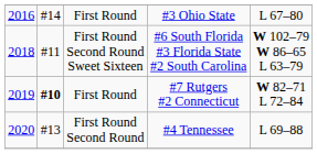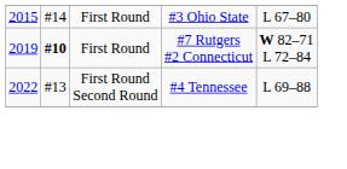#3 Ohio State | column 1: 2016 -> 2015
- row: 2018 | #11 | First Round Second Round Sweet Sixteen | #6 South Florida #3 Florida State #2 South Carolina | W 102–79 W 86–65 L 63–79
#4 Tennessee | column 1: 2020 -> 2022
